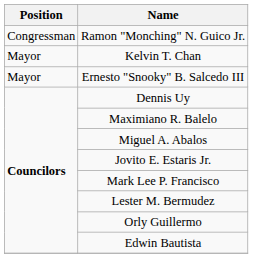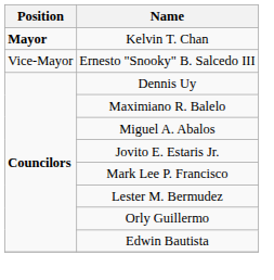- row: Congressman | Ramon "Monching" N. Guico Jr.
Kelvin T. Chan | Position: normal -> bold
Ernesto "Snooky" B. Salcedo III | Position: Mayor -> Vice-Mayor
